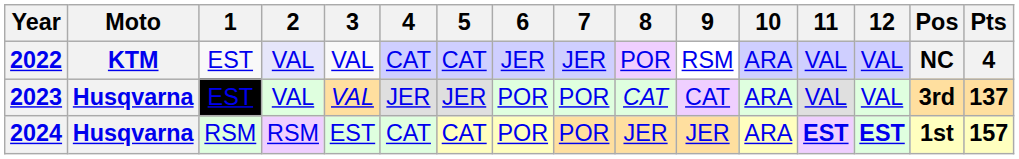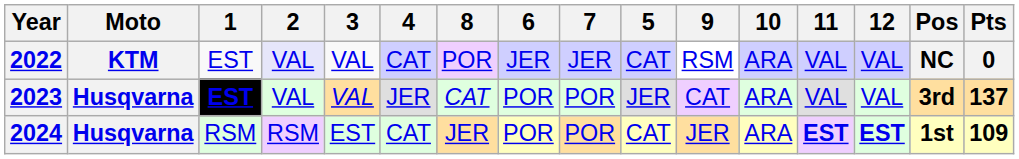columns swapped: 5 <-> 8
2022 | Pts: 4 -> 0
2023 | 1: normal -> bold
2024 | Pts: 157 -> 109
